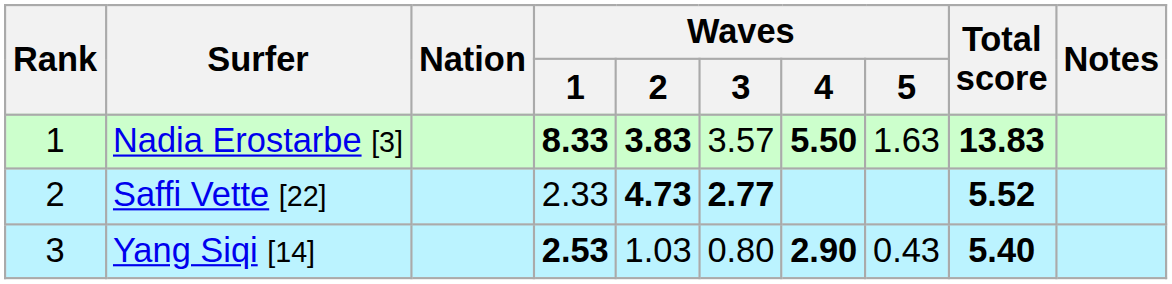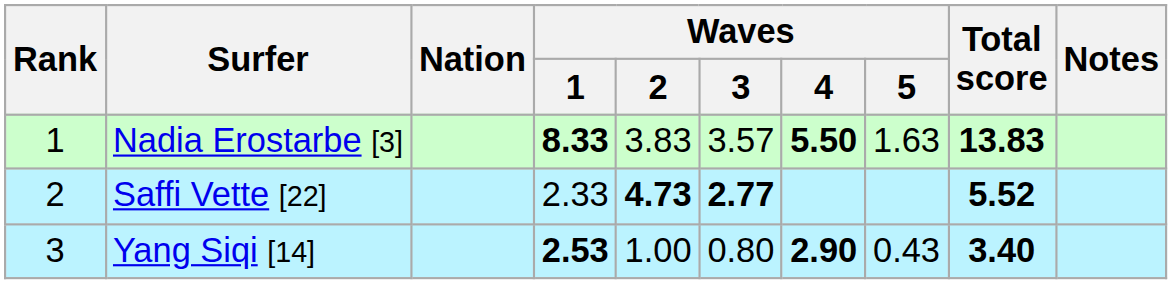Nadia Erostarbe [3] | Waves / 2: bold -> normal
Yang Siqi [14] | Waves / 2: 1.03 -> 1.00
Yang Siqi [14] | Total score: 5.40 -> 3.40
